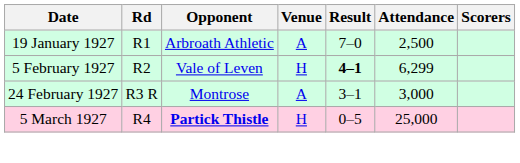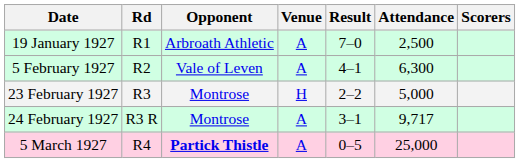5 February 1927 | Venue: H -> A
5 February 1927 | Result: bold -> normal
5 February 1927 | Attendance: 6,299 -> 6,300
+ row: 23 February 1927 | R3 | Montrose | H | 2–2 | 5,000
24 February 1927 | Attendance: 3,000 -> 9,717
5 March 1927 | Venue: H -> A
